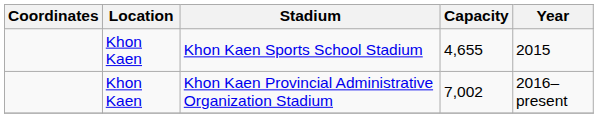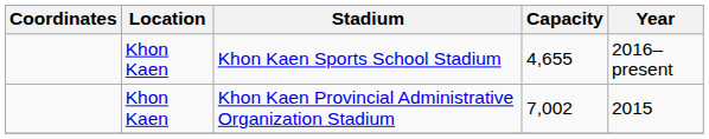Khon Kaen Sports School Stadium | Year: 2015 -> 2016–present
Khon Kaen Provincial Administrative Organization Stadium | Year: 2016–present -> 2015
